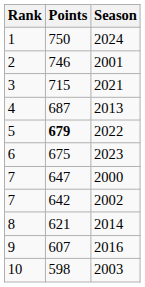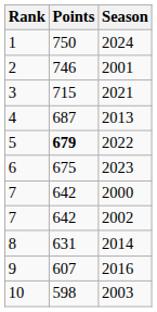2000 | Points: 647 -> 642
2014 | Points: 621 -> 631
